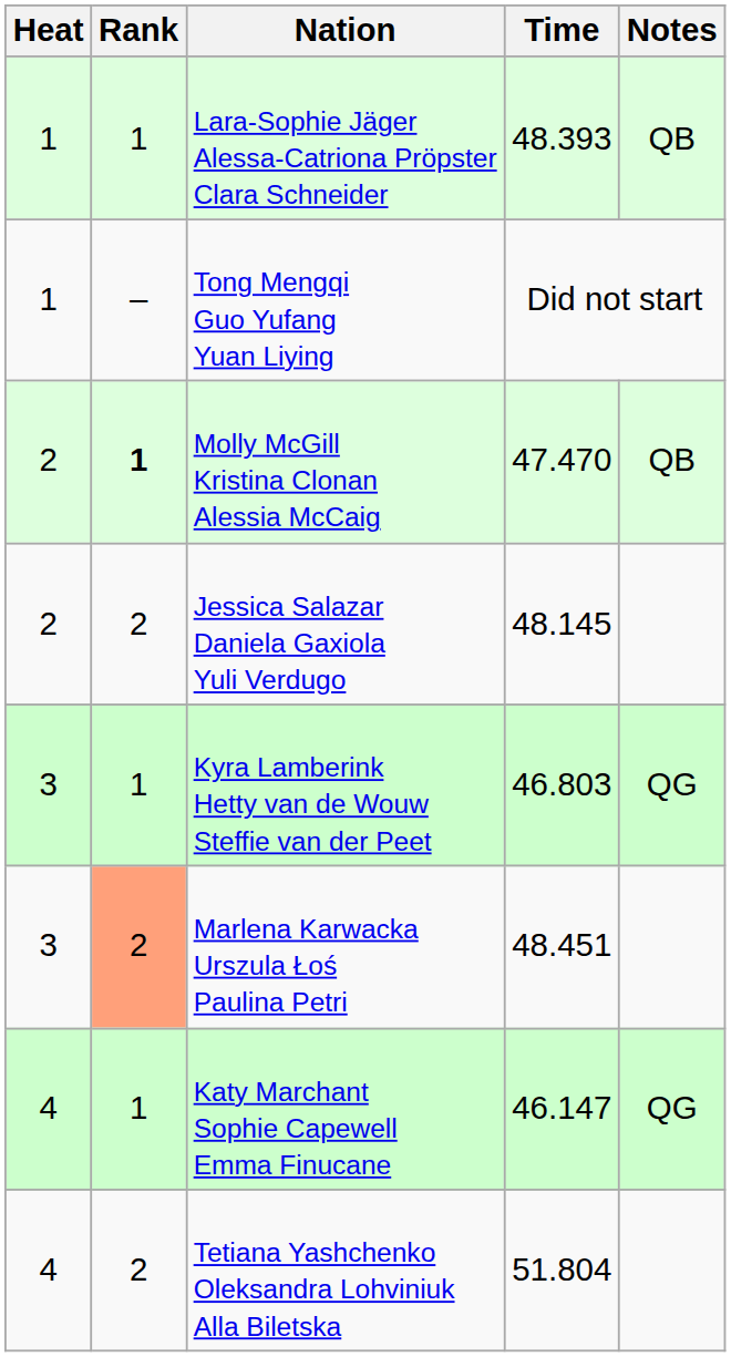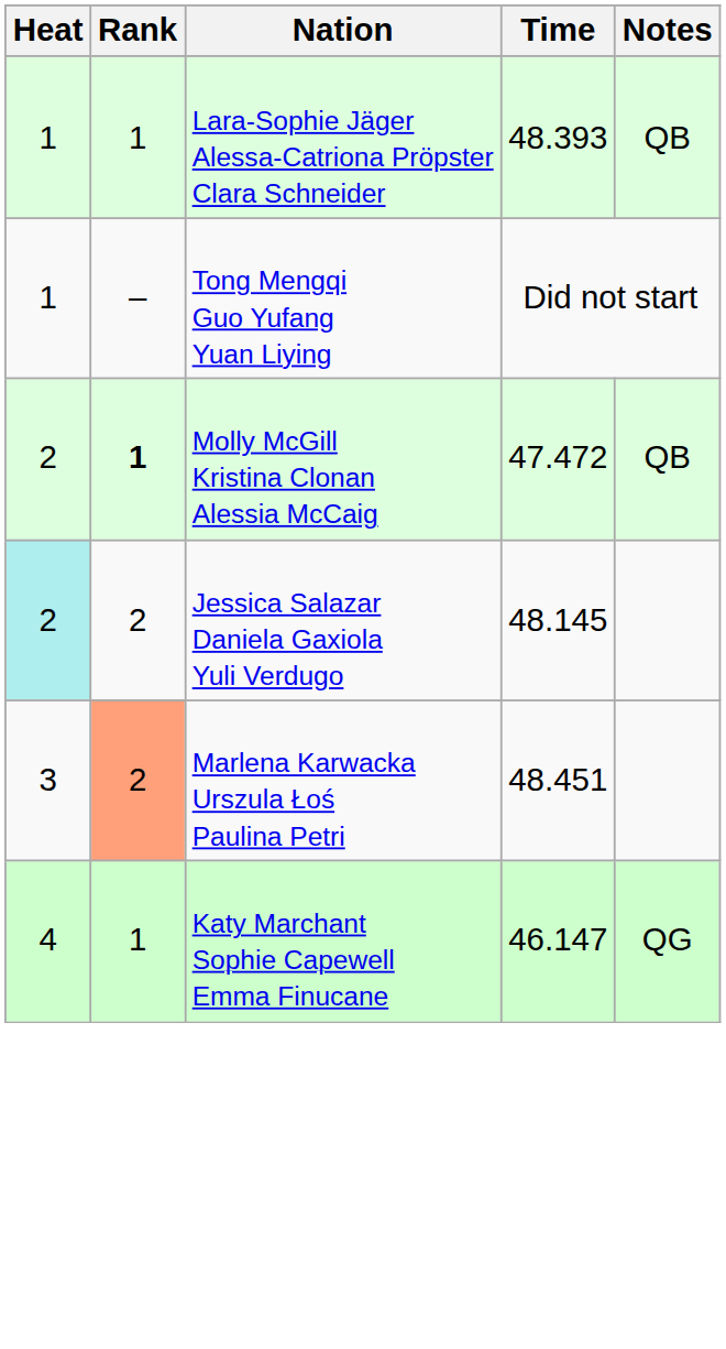Molly McGill Kristina Clonan Alessia McCaig | Time: 47.470 -> 47.472
Jessica Salazar Daniela Gaxiola Yuli Verdugo | Heat: no background -> paleturquoise background
- row: 3 | 1 | Kyra Lamberink Hetty van de Wouw Steffie van der Peet | 46.803 | QG
- row: 4 | 2 | Tetiana Yashchenko Oleksandra Lohviniuk Alla Biletska | 51.804
